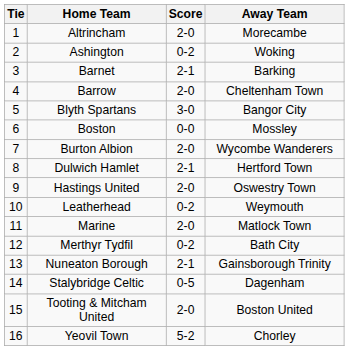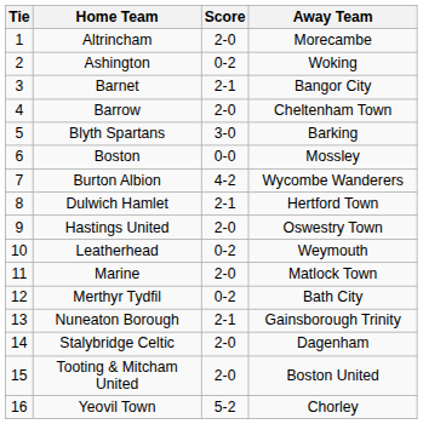Barnet | Away Team: Barking -> Bangor City
Blyth Spartans | Away Team: Bangor City -> Barking
Burton Albion | Score: 2-0 -> 4-2
Stalybridge Celtic | Score: 0-5 -> 2-0
